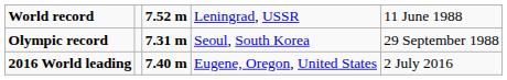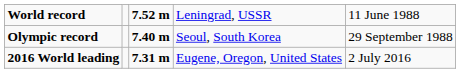Olympic record | column 3: 7.31 m -> 7.40 m
2016 World leading | column 3: 7.40 m -> 7.31 m
